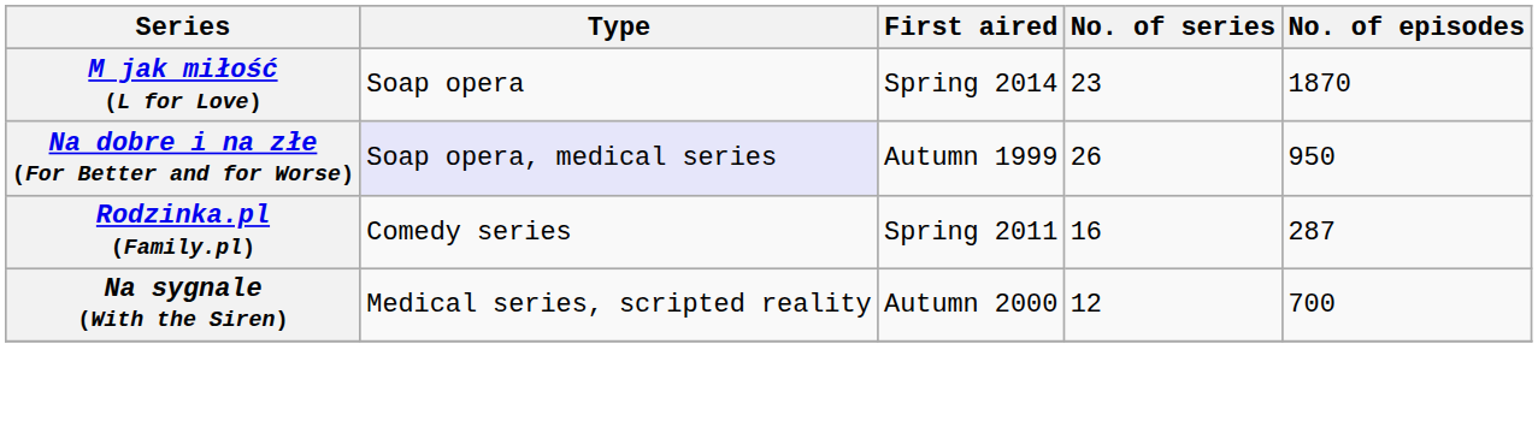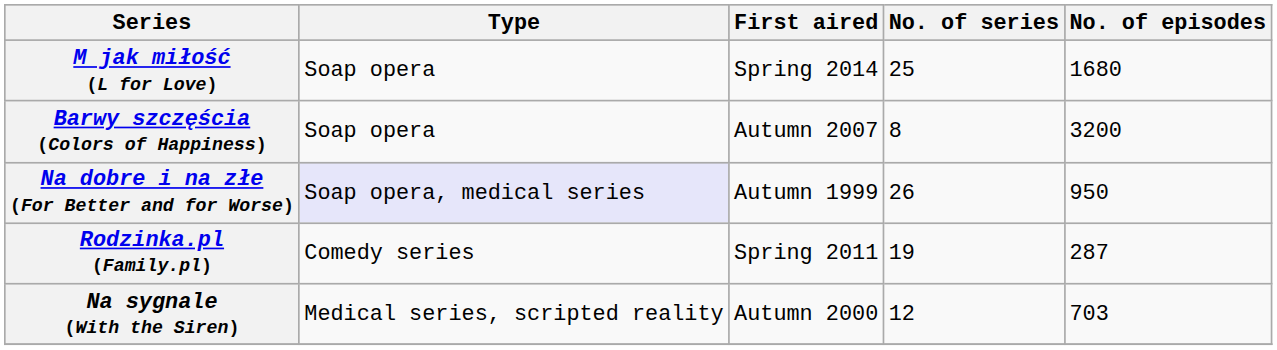M jak miłość (L for Love) | No. of series: 23 -> 25
M jak miłość (L for Love) | No. of episodes: 1870 -> 1680
+ row: Barwy szczęścia (Colors of Happiness) | Soap opera | Autumn 2007 | 8 | 3200
Rodzinka.pl (Family.pl) | No. of series: 16 -> 19
Na sygnale (With the Siren) | No. of episodes: 700 -> 703
